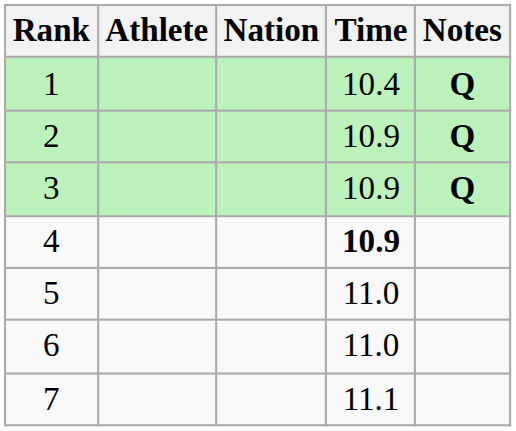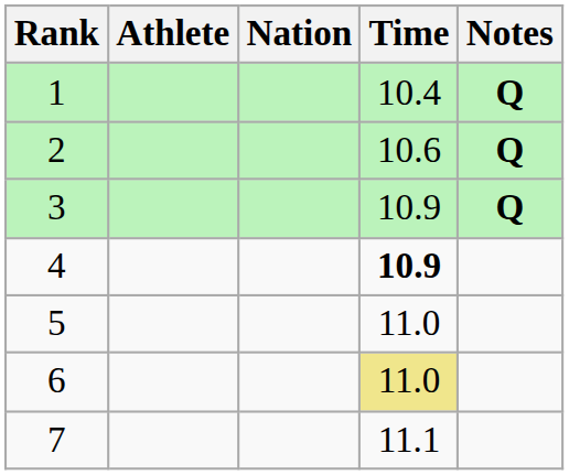2 | Time: 10.9 -> 10.6
6 | Time: no background -> khaki background
